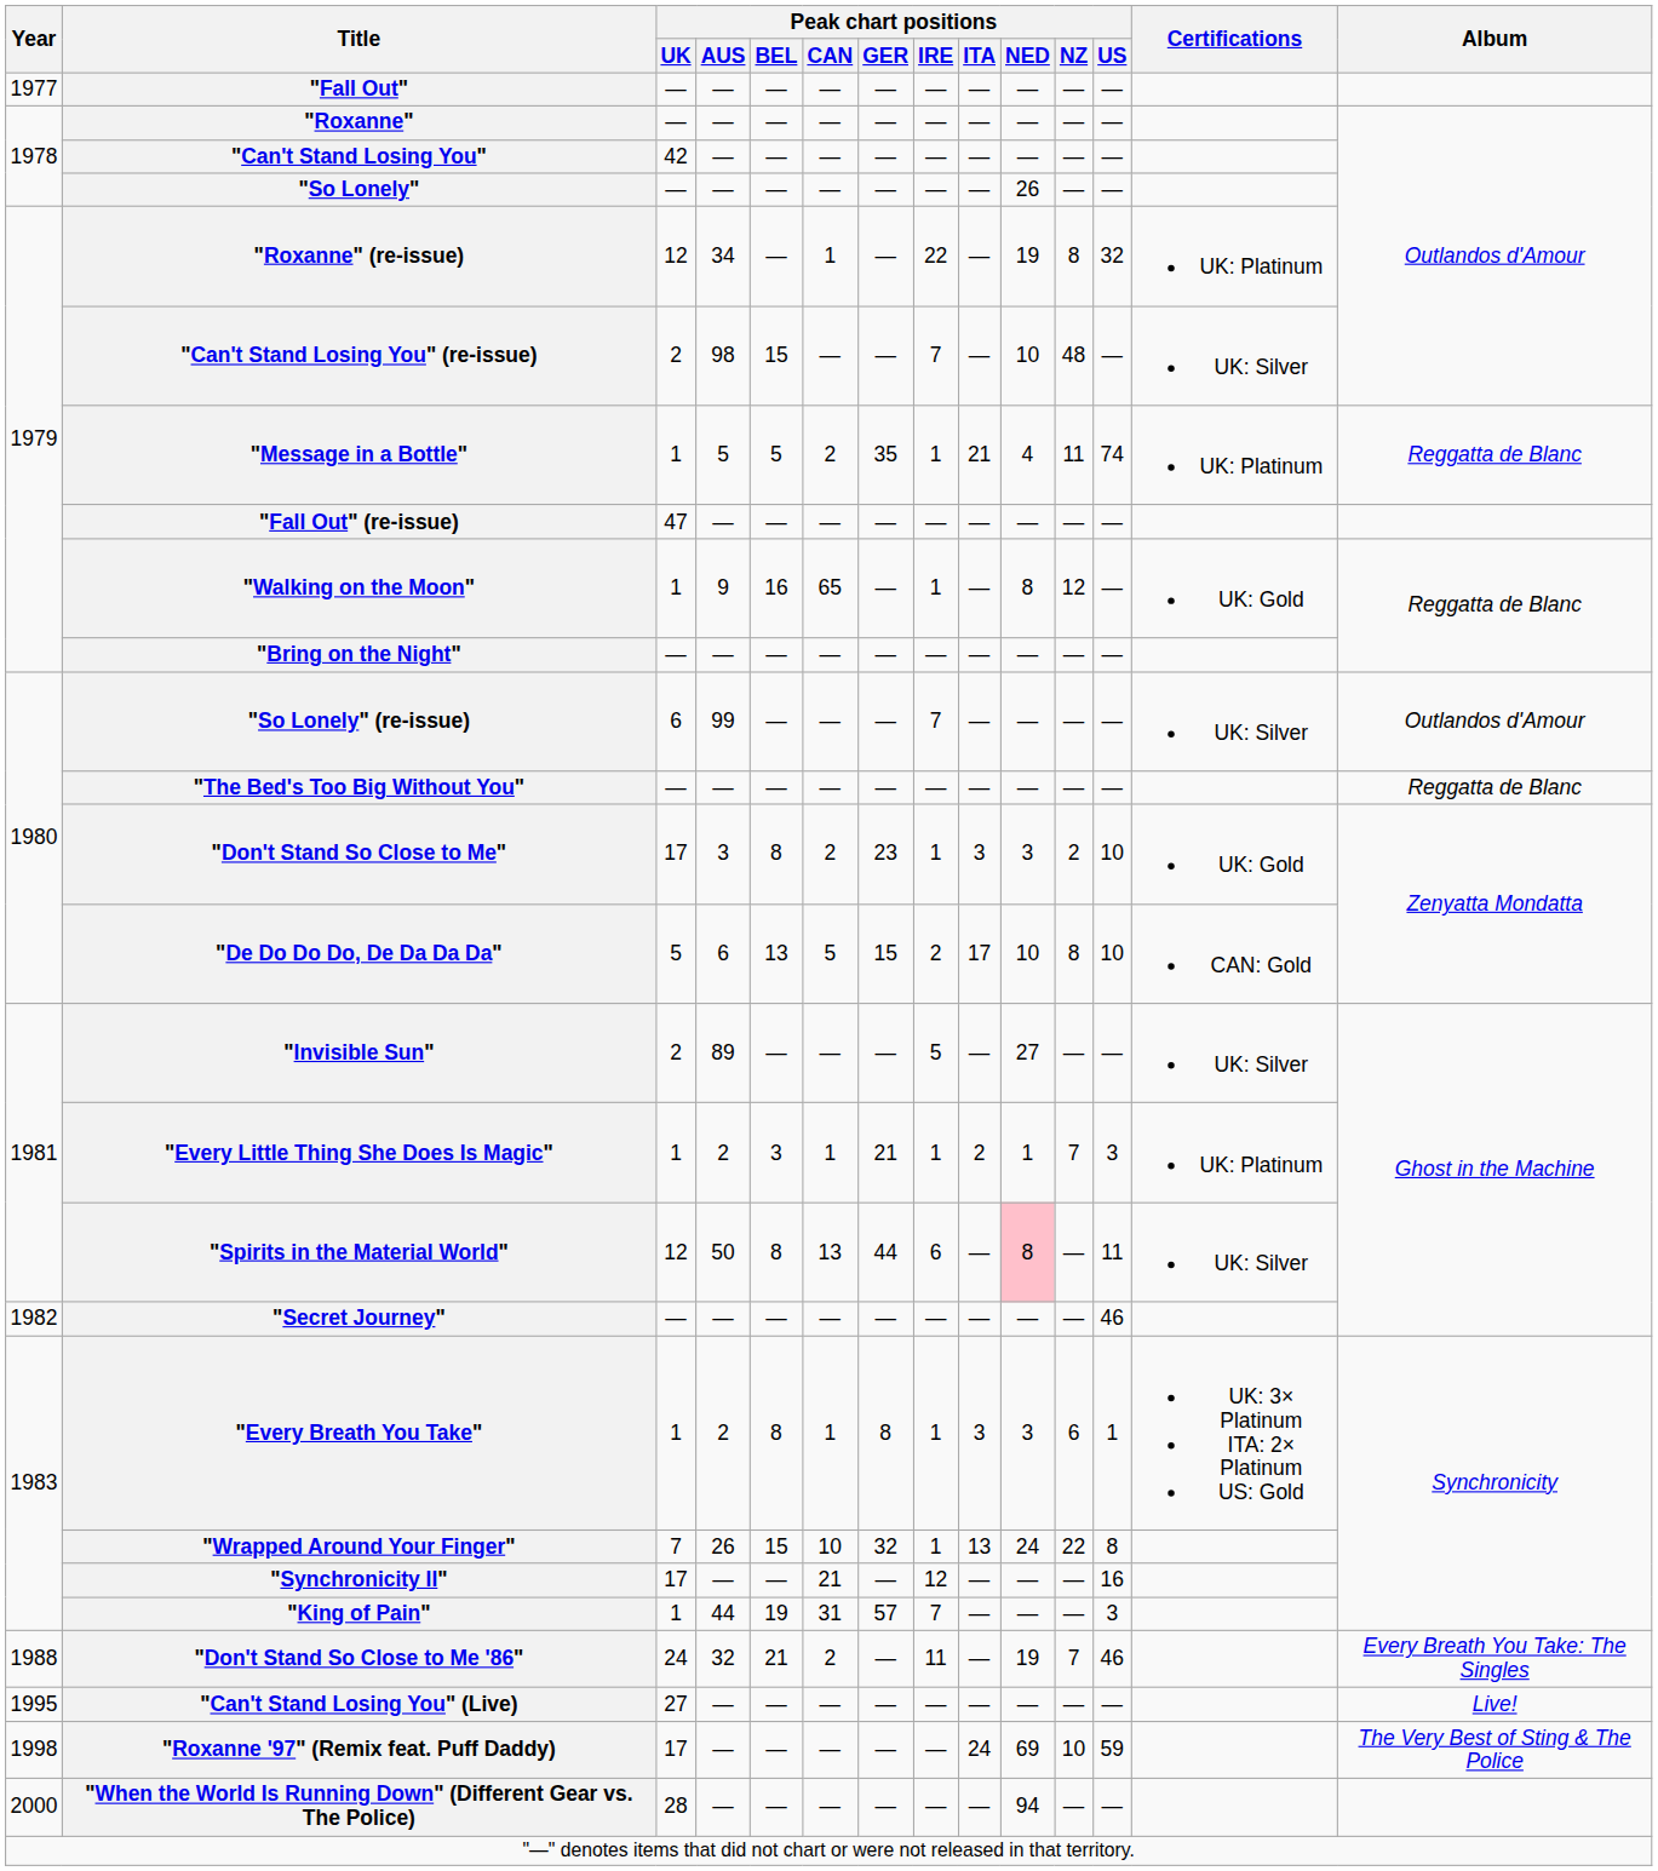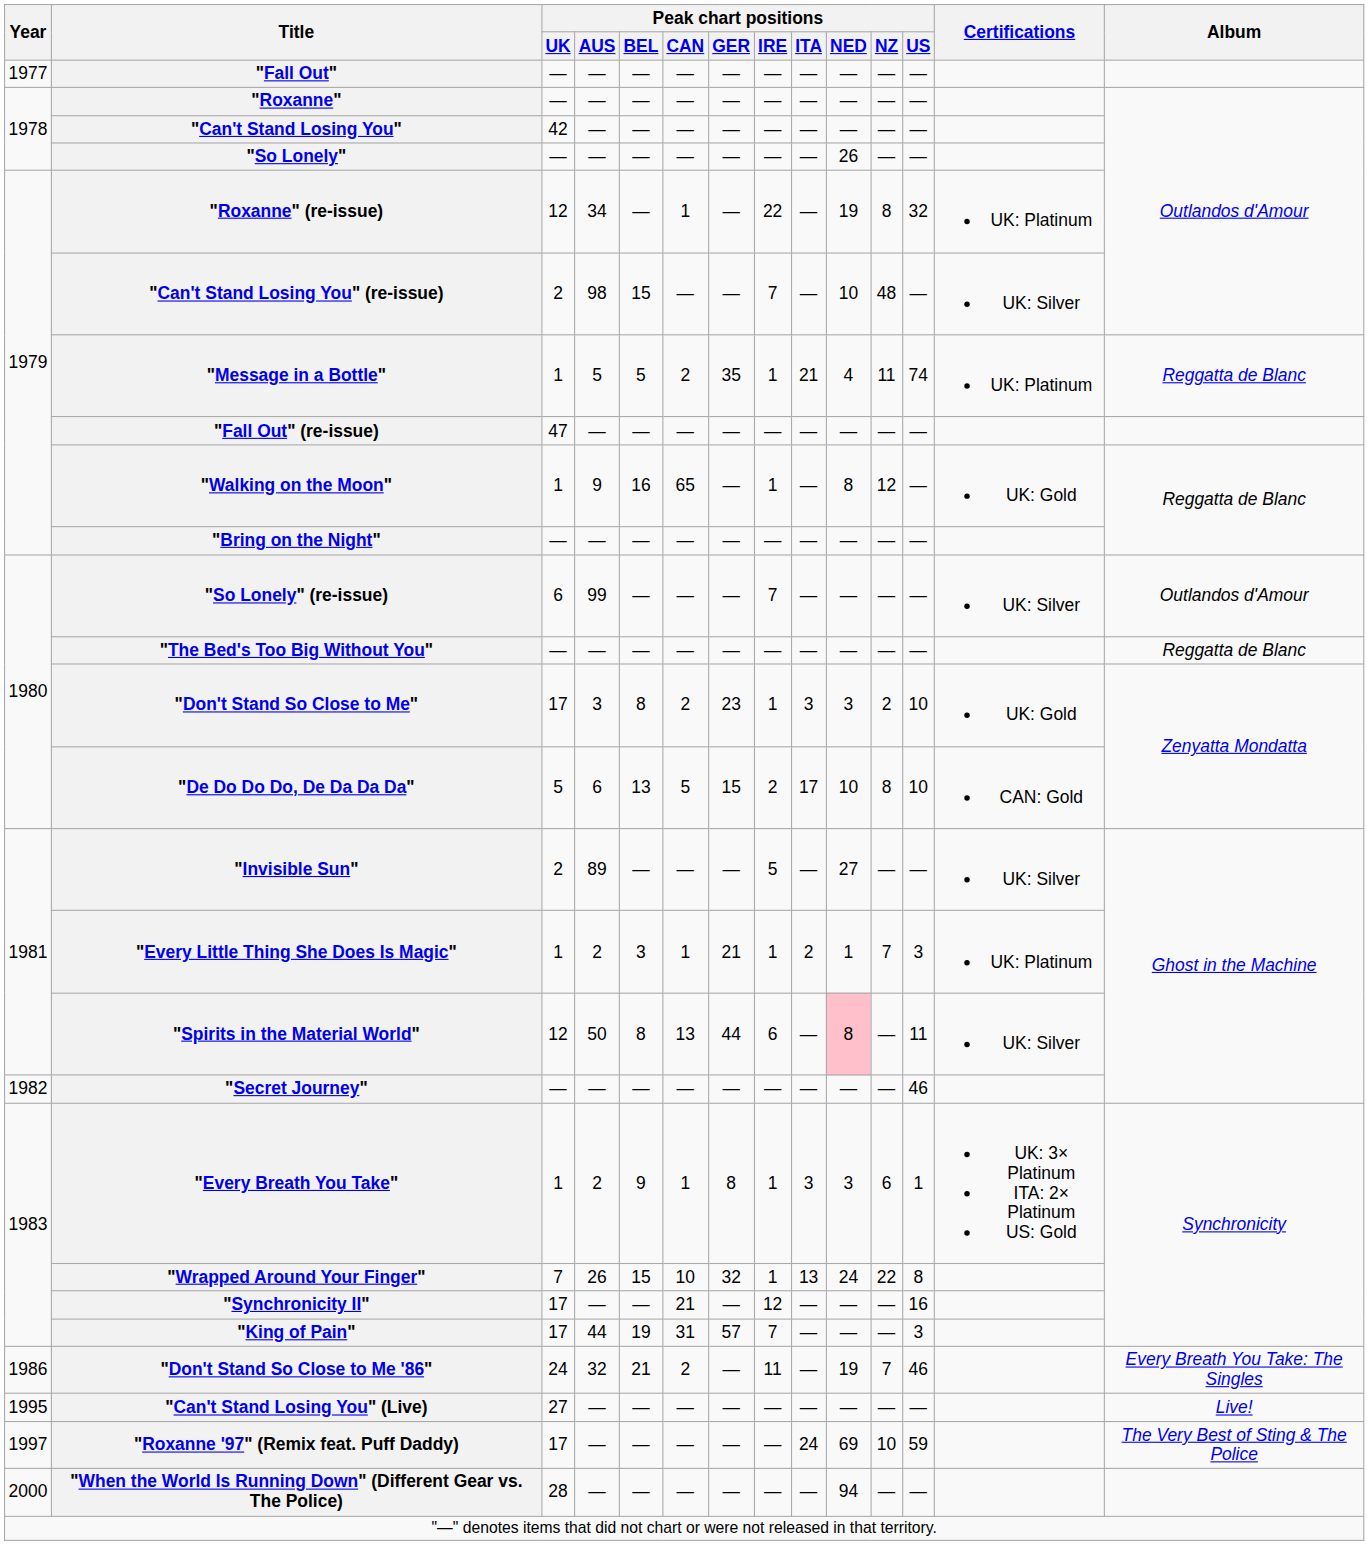"Every Breath You Take" | Peak chart positions / BEL: 8 -> 9
"King of Pain" | Peak chart positions / UK: 1 -> 17
"Don't Stand So Close to Me '86" | Year: 1988 -> 1986
"Roxanne '97" (Remix feat. Puff Daddy) | Year: 1998 -> 1997
